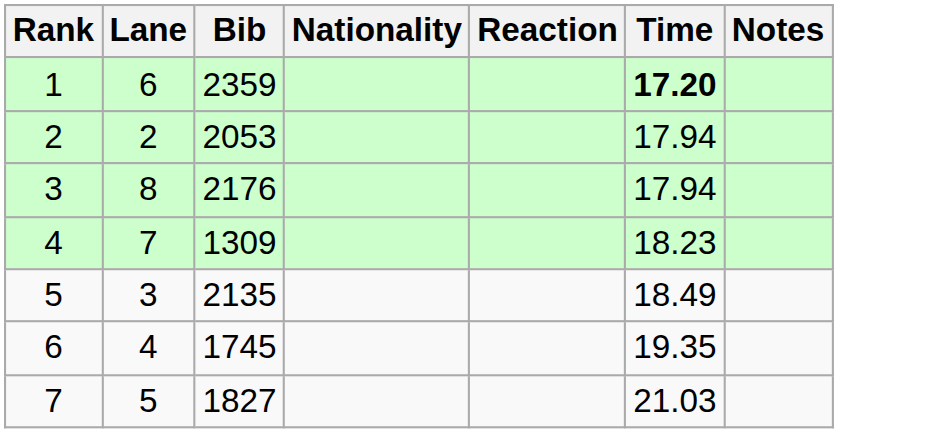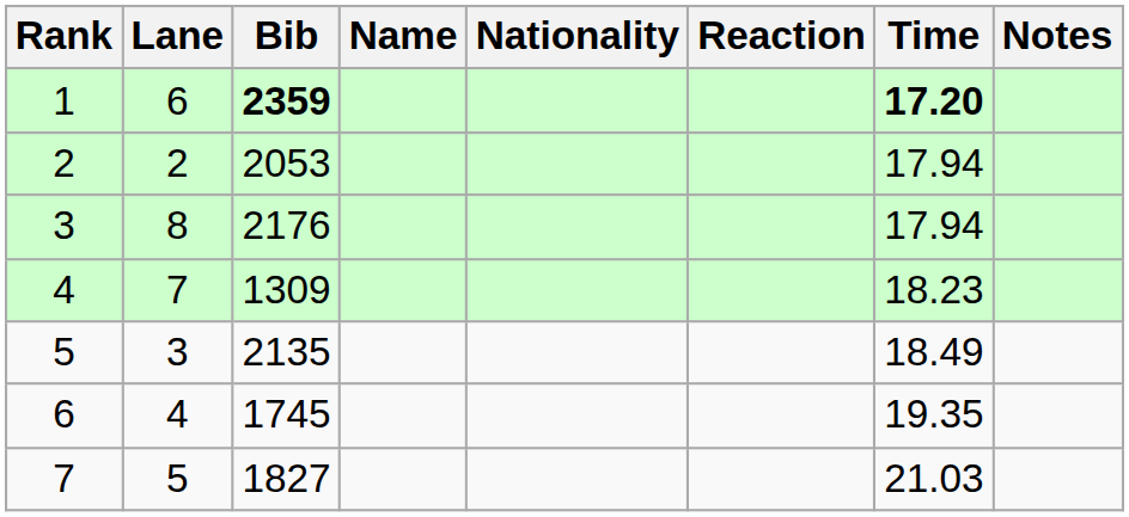+ column: Name
1 | Bib: normal -> bold
